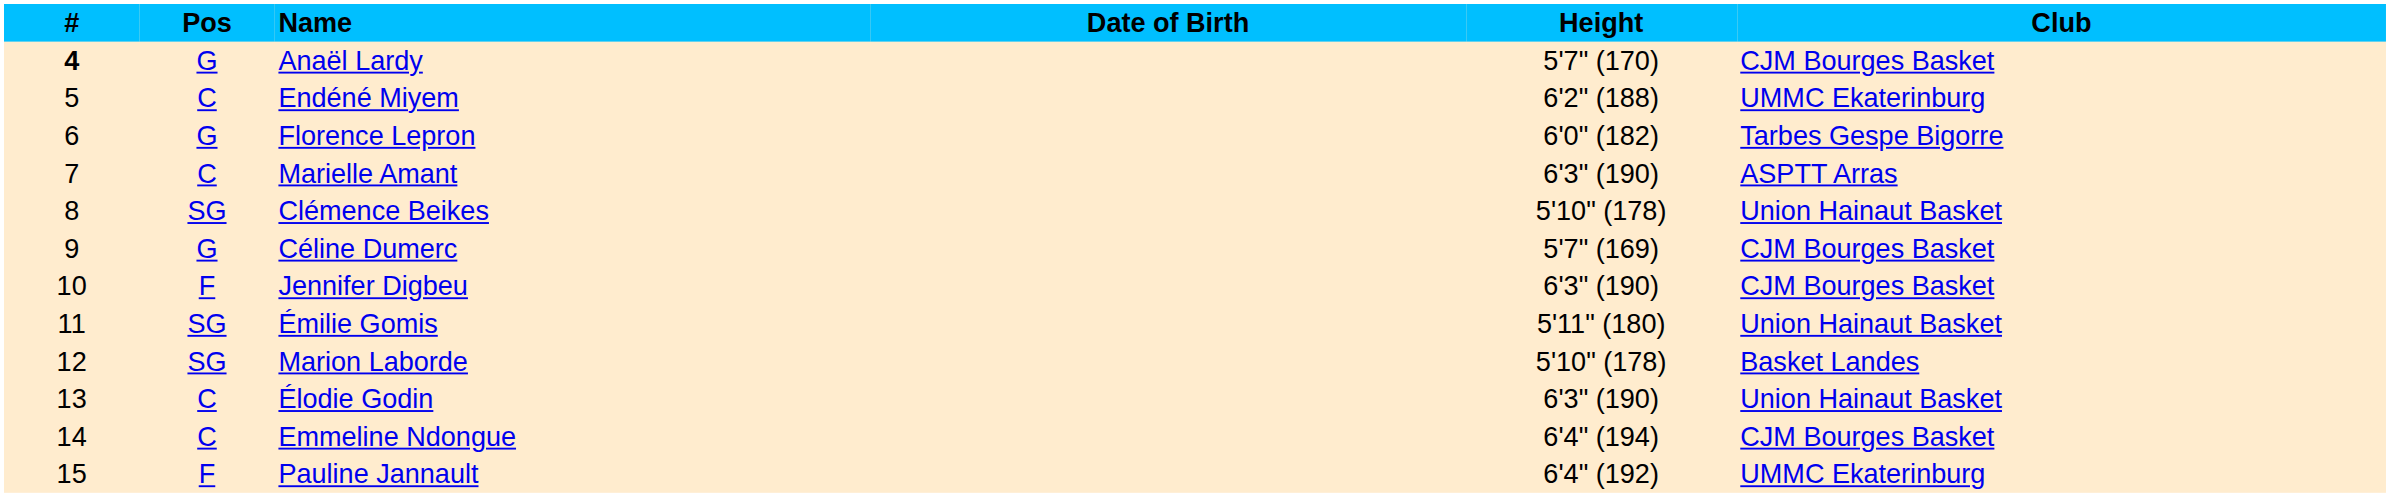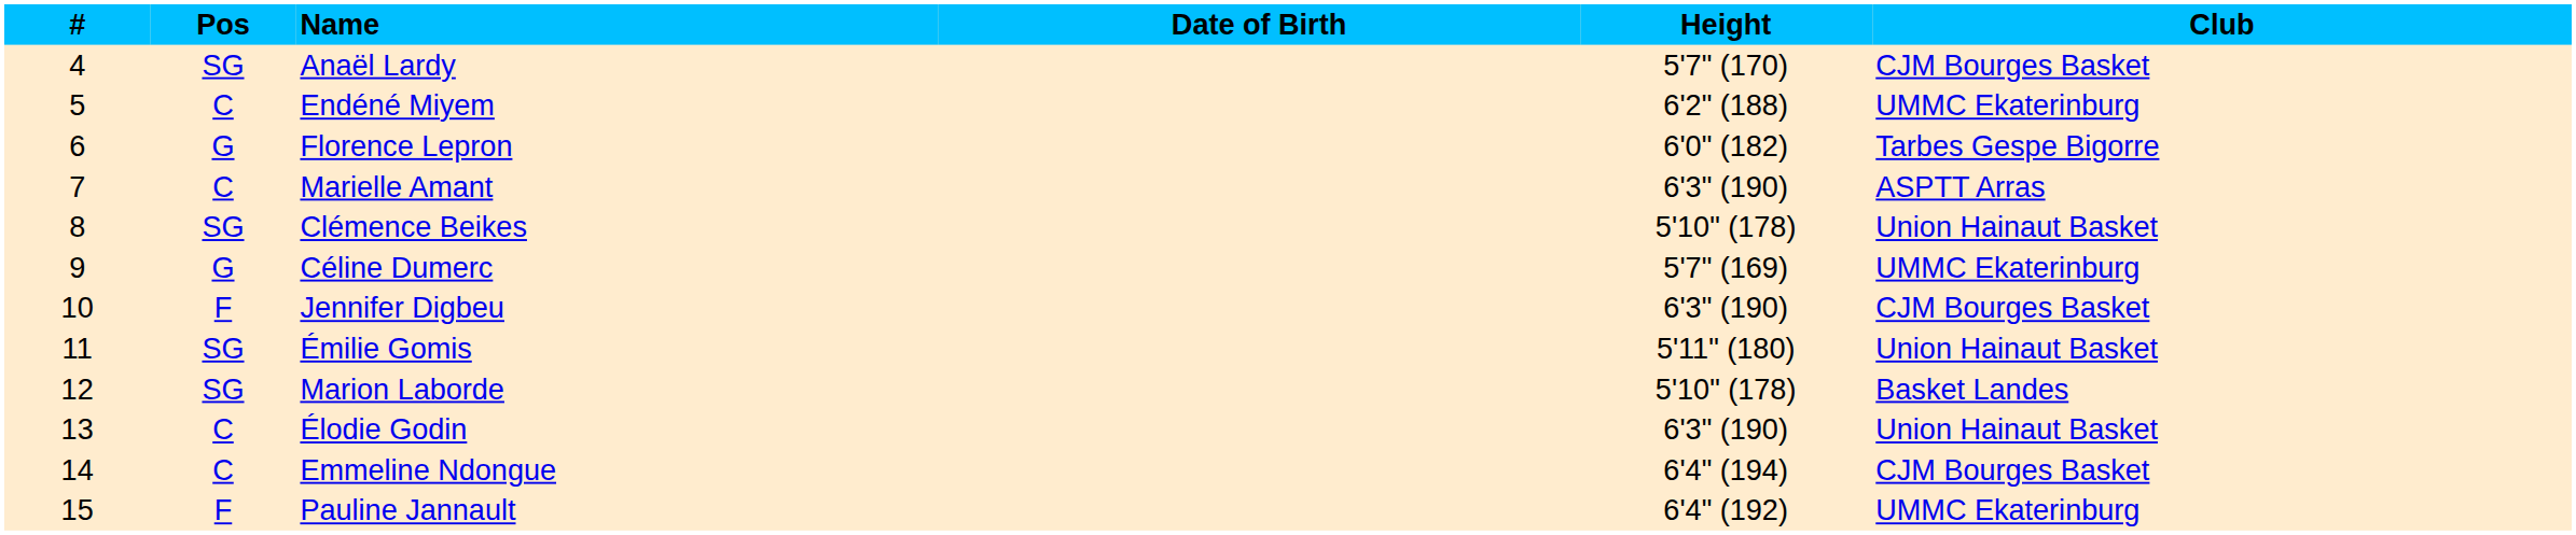Anaël Lardy | #: bold -> normal
Anaël Lardy | Pos: G -> SG
Céline Dumerc | Club: CJM Bourges Basket -> UMMC Ekaterinburg
